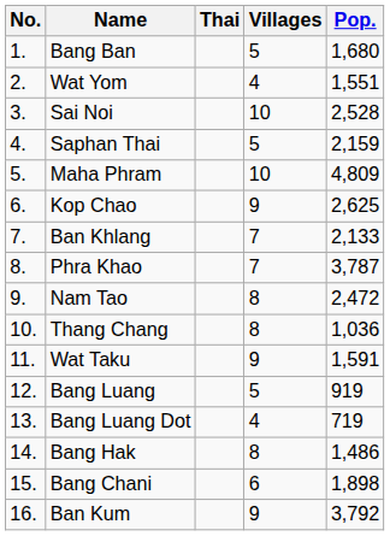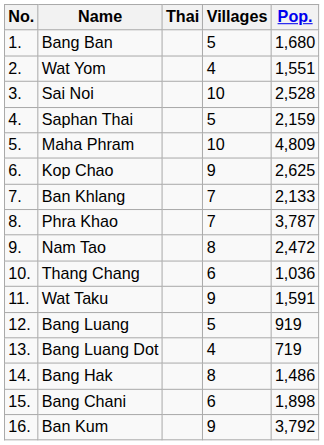Thang Chang | Villages: 8 -> 6
